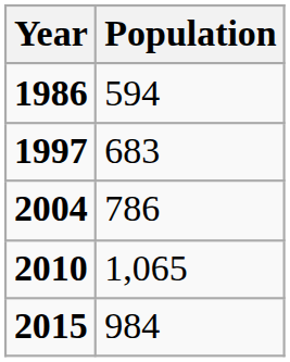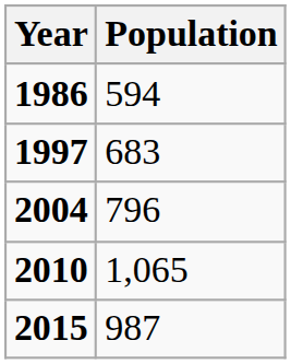2004 | Population: 786 -> 796
2015 | Population: 984 -> 987
